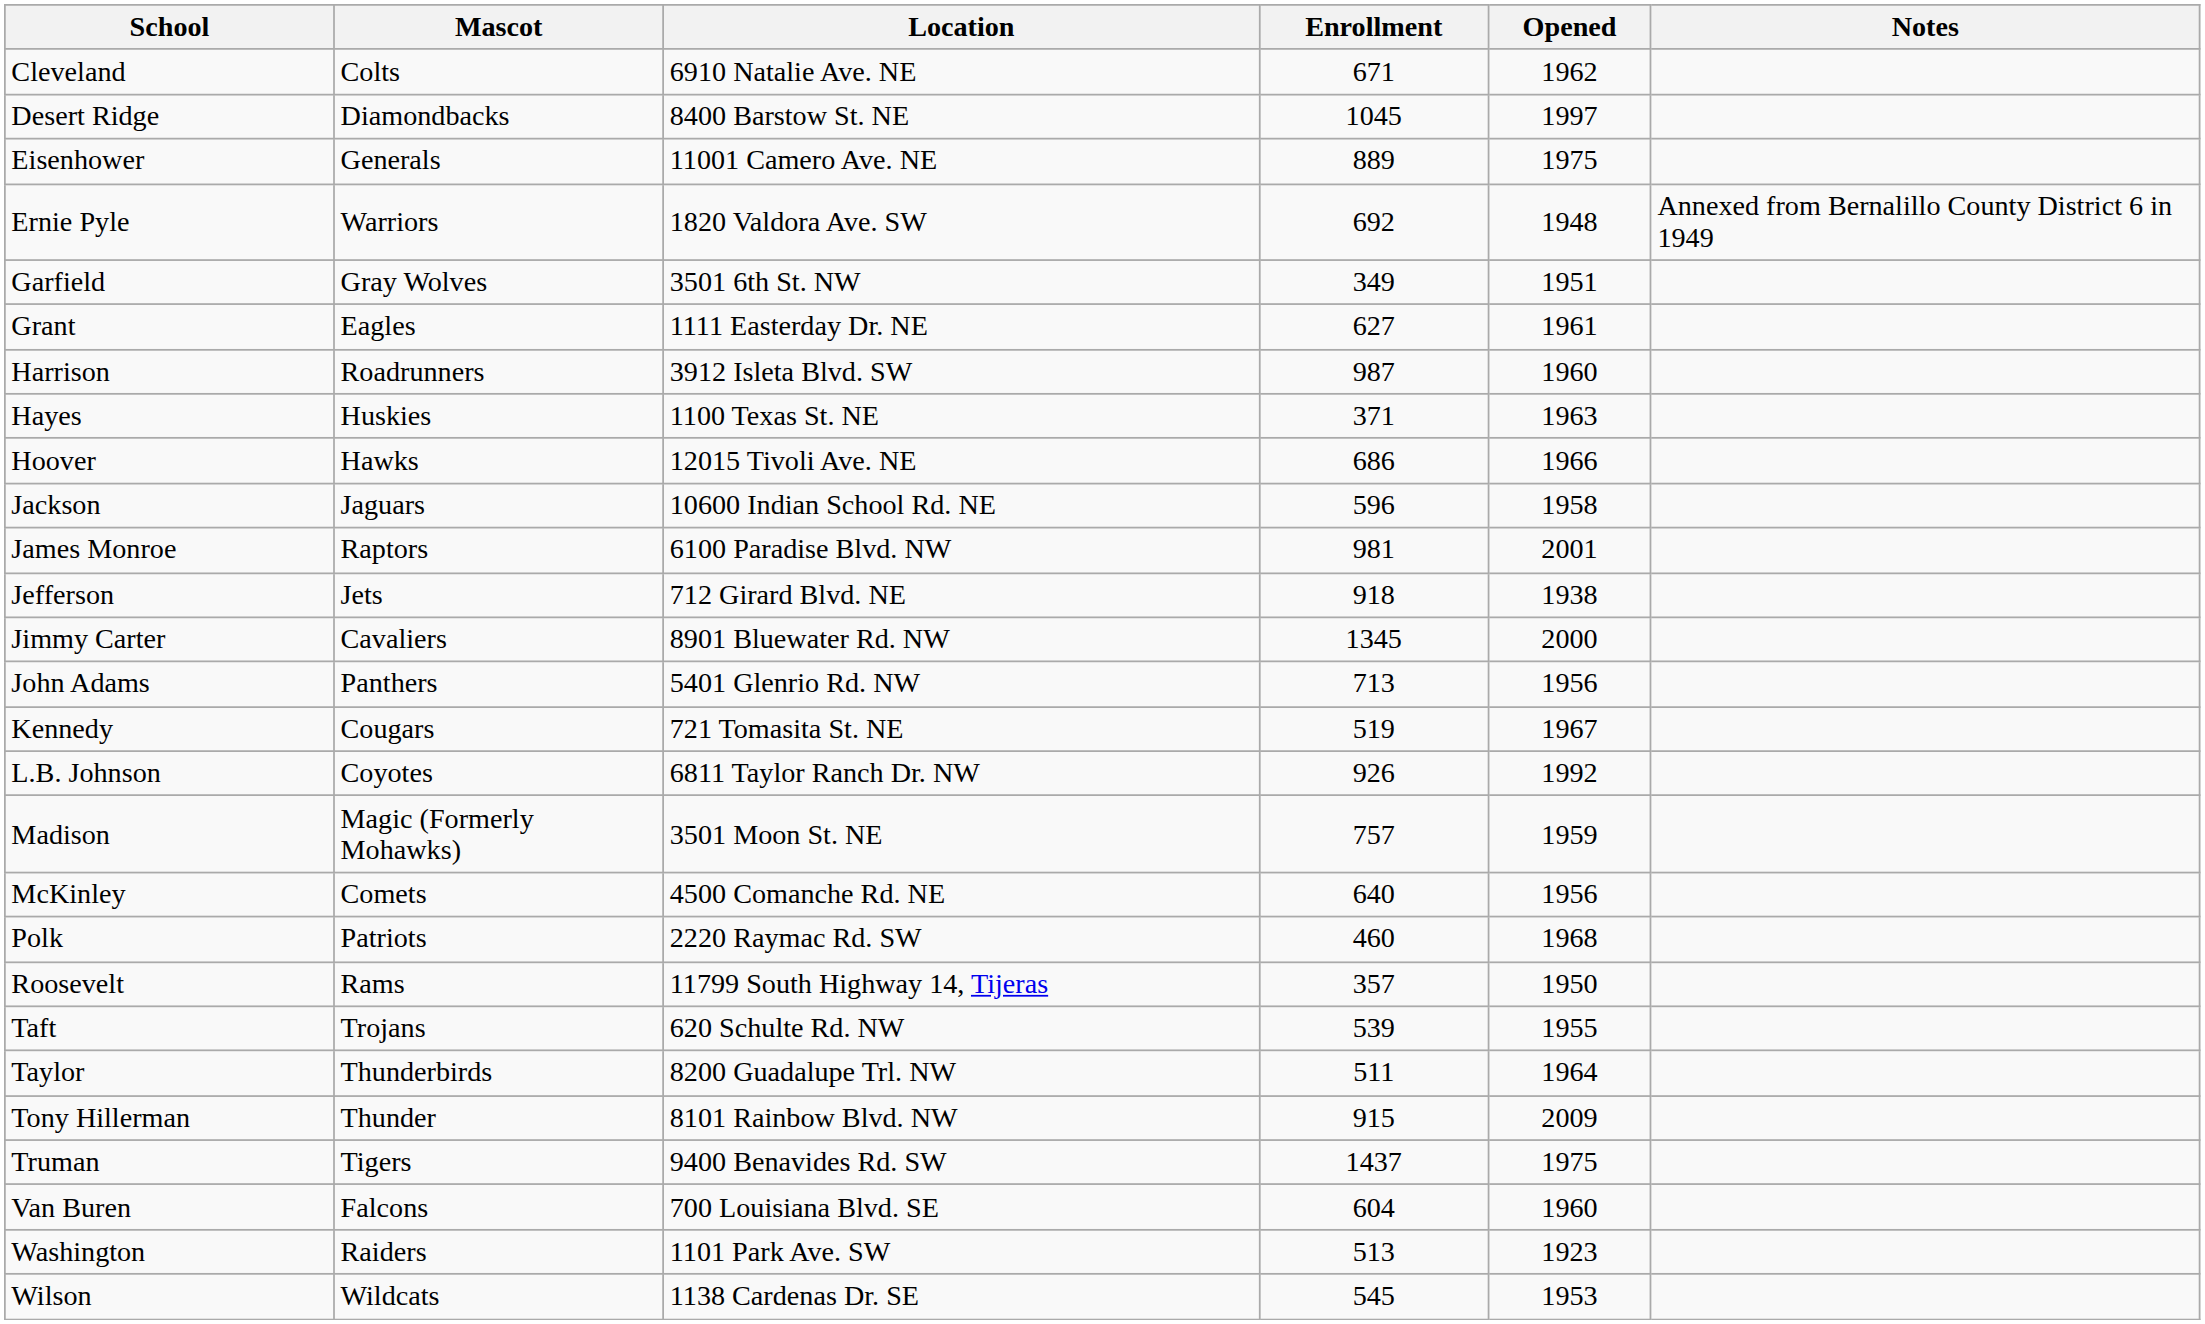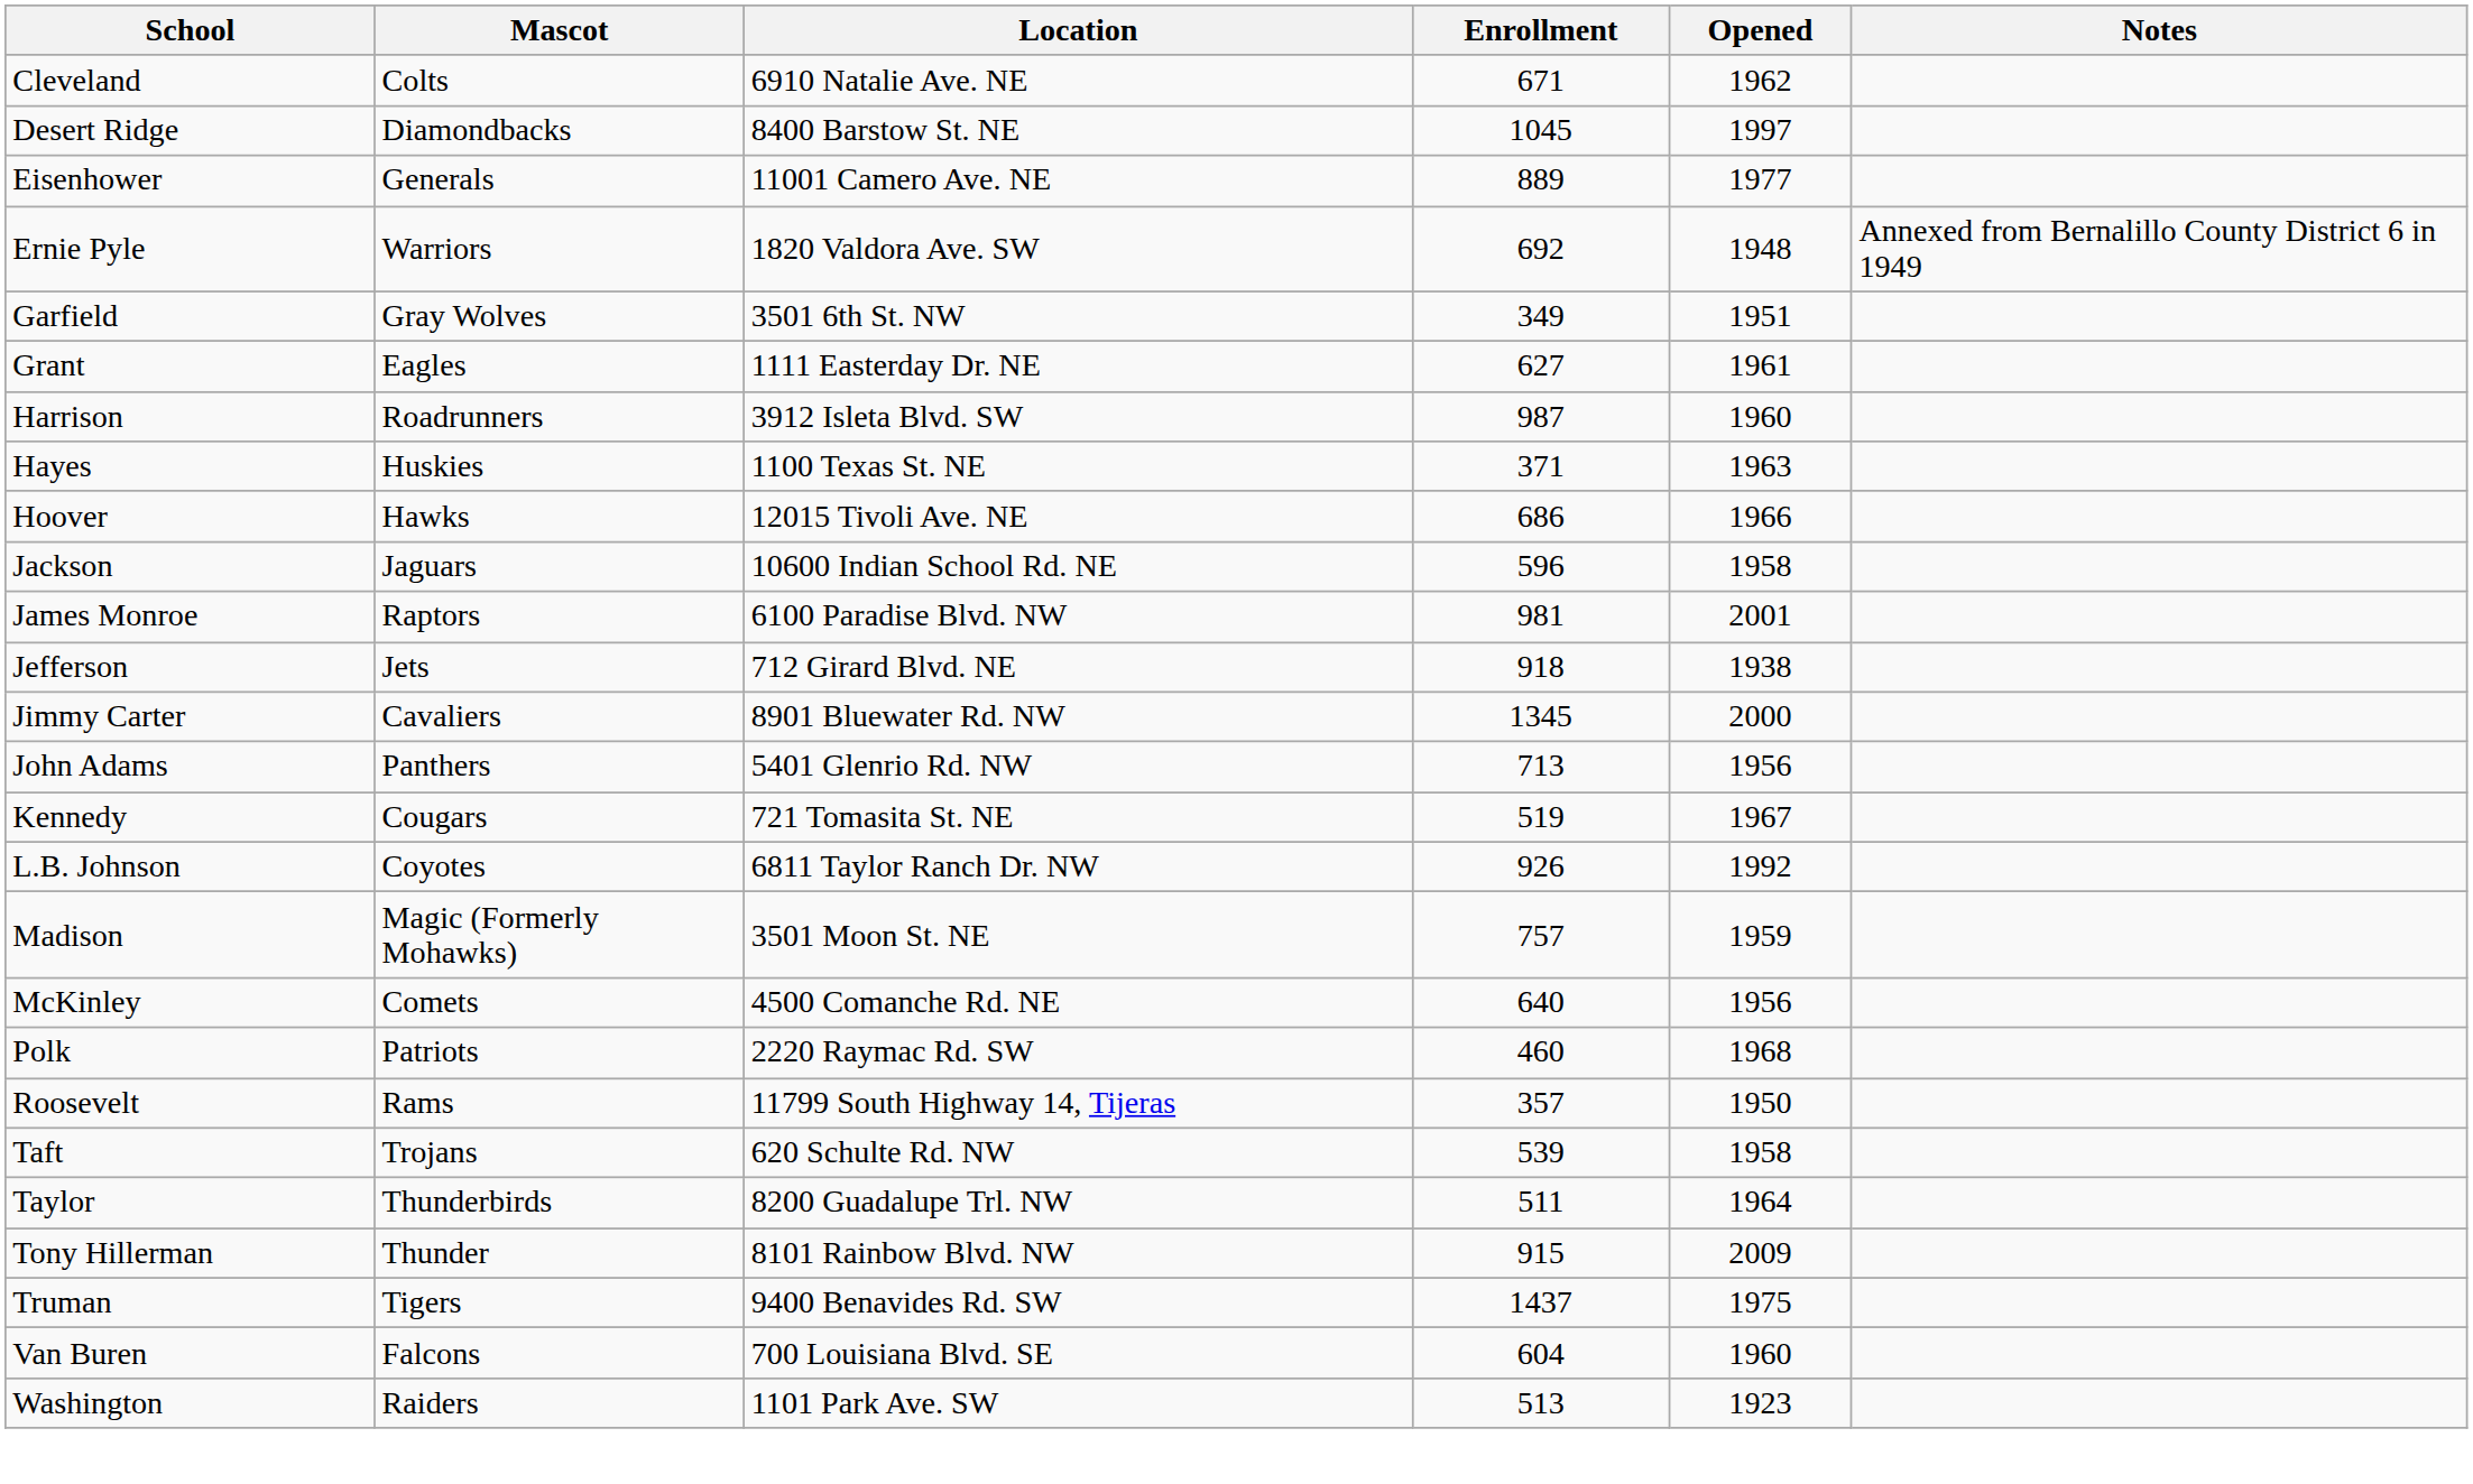Eisenhower | Opened: 1975 -> 1977
Taft | Opened: 1955 -> 1958
- row: Wilson | Wildcats | 1138 Cardenas Dr. SE | 545 | 1953
